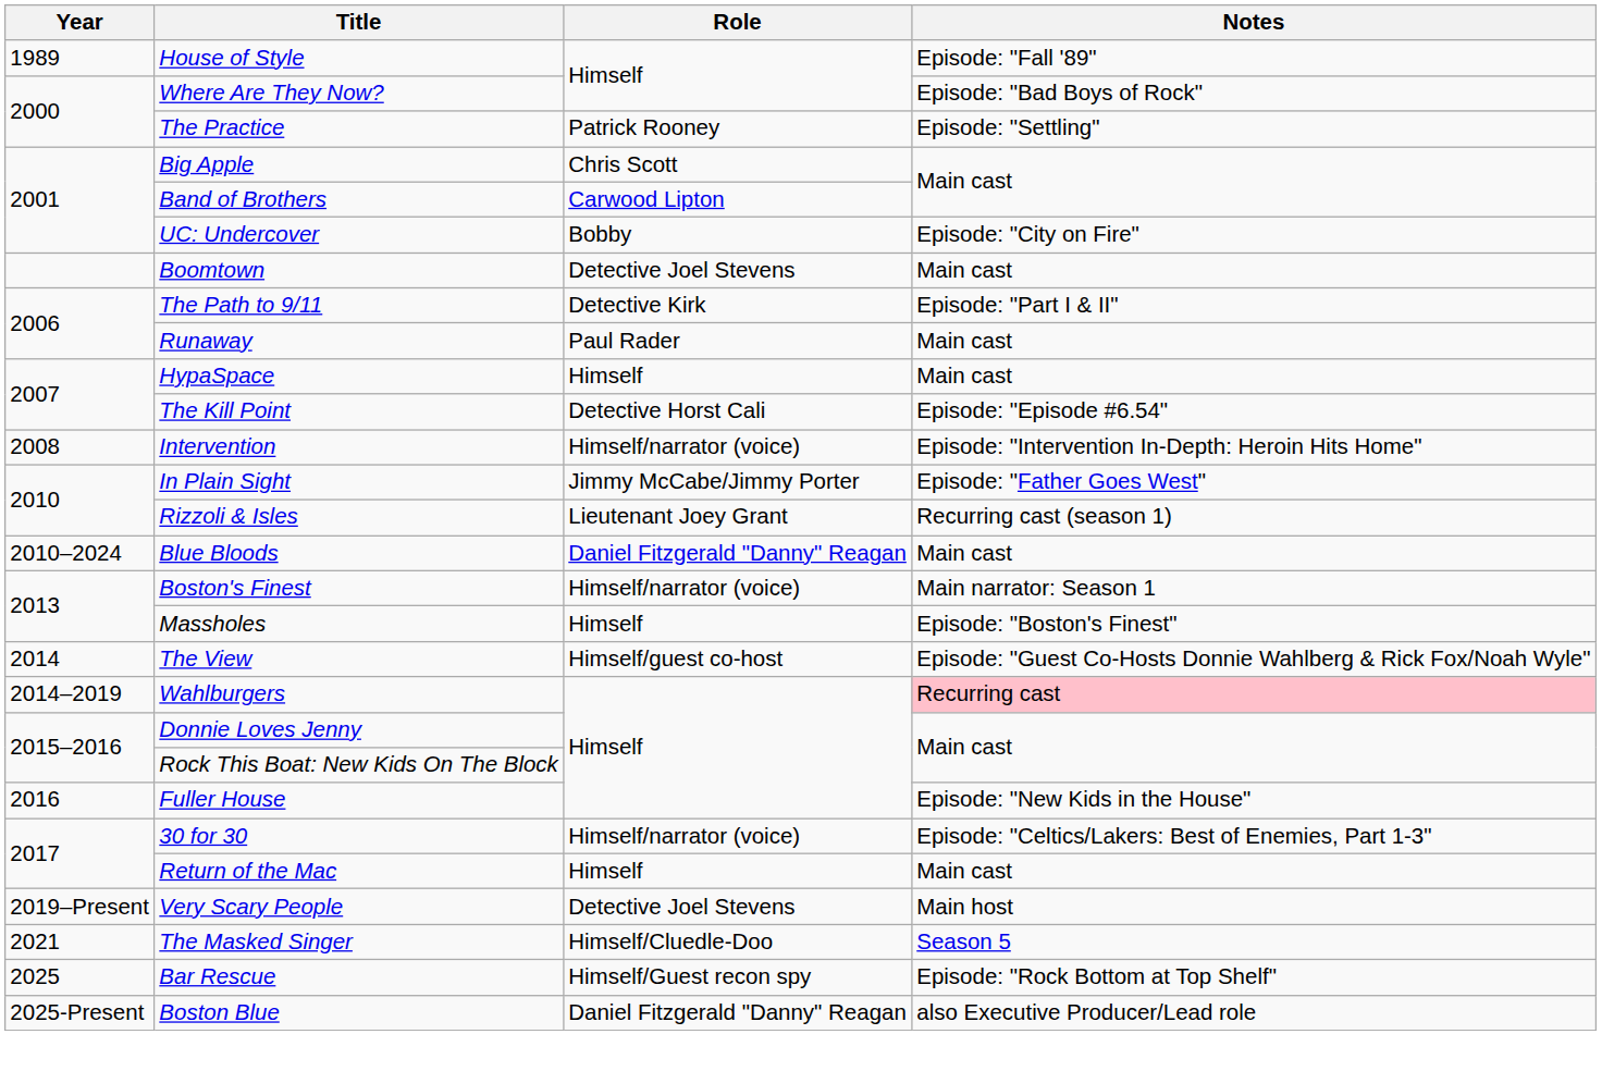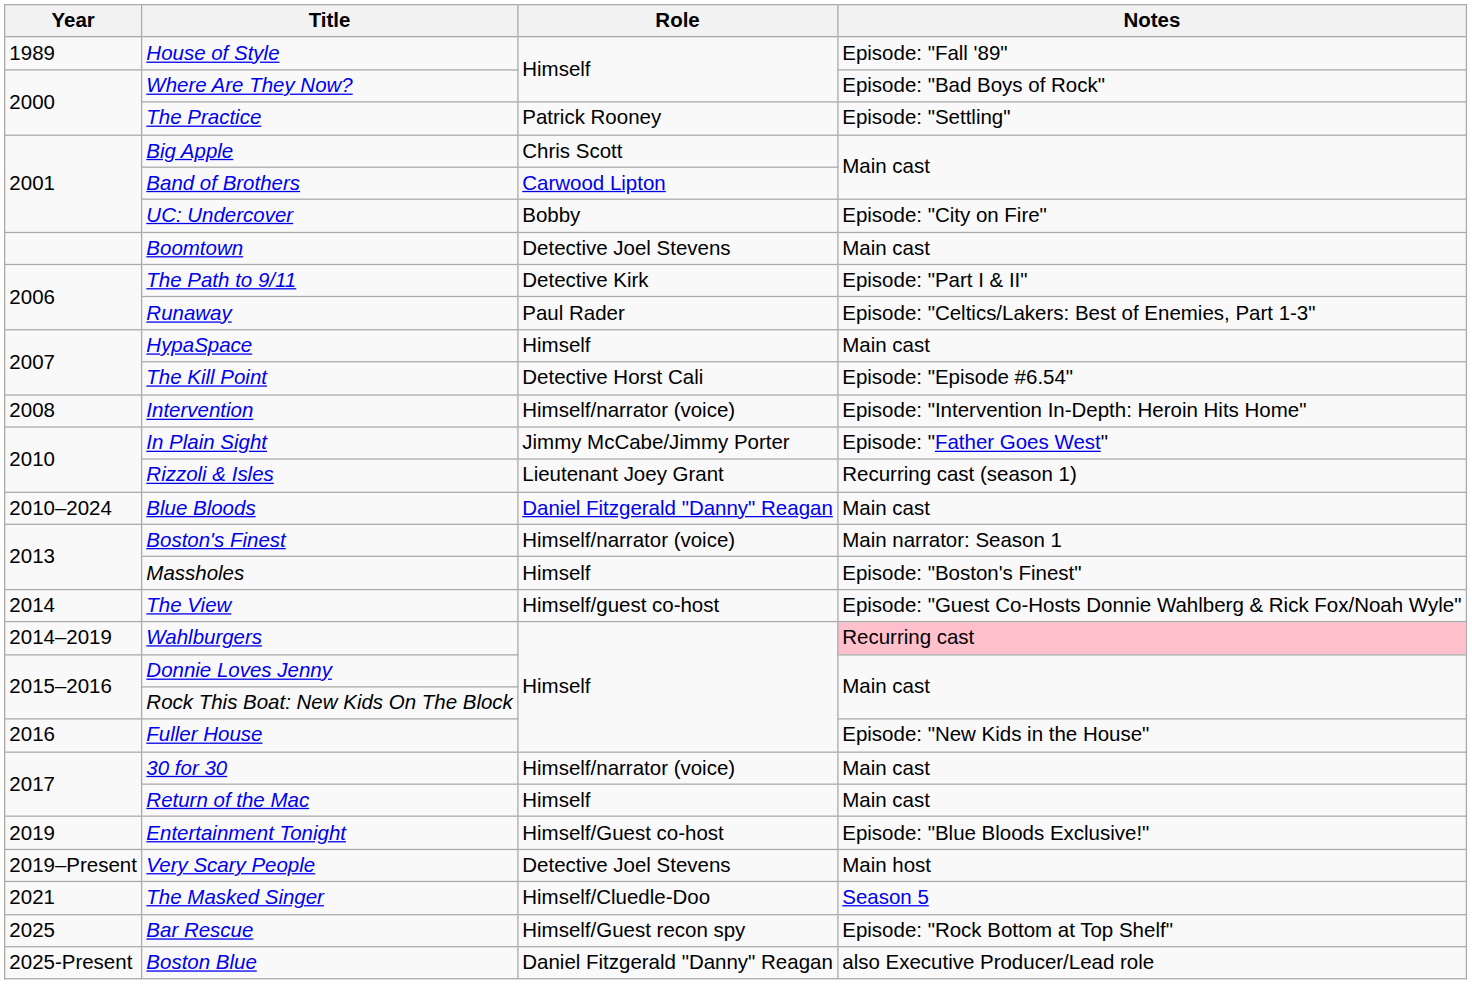Runaway | Notes: Main cast -> Episode: "Celtics/Lakers: Best of Enemies, Part 1-3"
30 for 30 | Notes: Episode: "Celtics/Lakers: Best of Enemies, Part 1-3" -> Main cast
+ row: 2019 | Entertainment Tonight | Himself/Guest co-host | Episode: "Blue Bloods Exclusive!"
